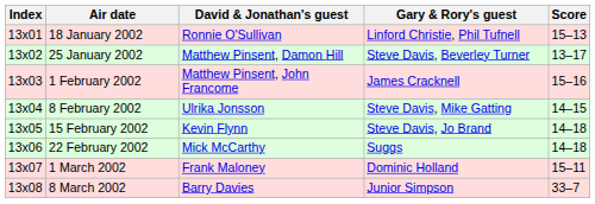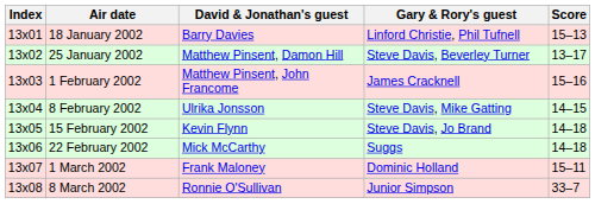18 January 2002 | David & Jonathan's guest: Ronnie O'Sullivan -> Barry Davies
8 March 2002 | David & Jonathan's guest: Barry Davies -> Ronnie O'Sullivan
